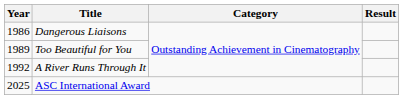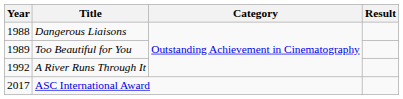Dangerous Liaisons | Year: 1986 -> 1988
ASC International Award | Year: 2025 -> 2017
